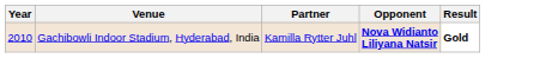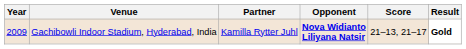+ column: Score | 21–13, 21–17
Gachibowli Indoor Stadium, Hyderabad, India | Year: 2010 -> 2009
